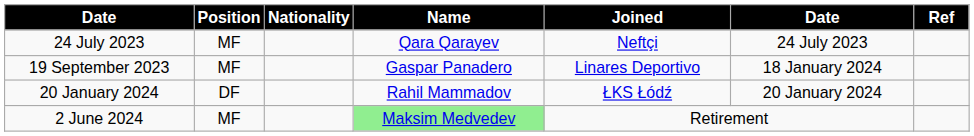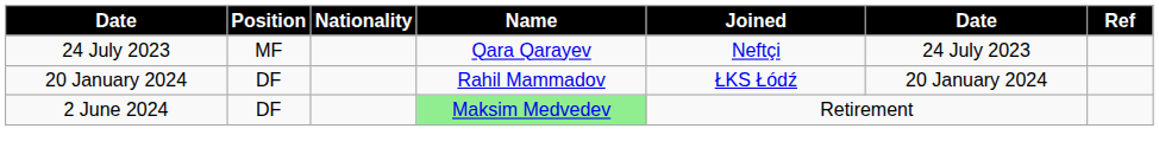- row: 19 September 2023 | MF | Gaspar Panadero | Linares Deportivo | 18 January 2024
2 June 2024 | Position: MF -> DF
